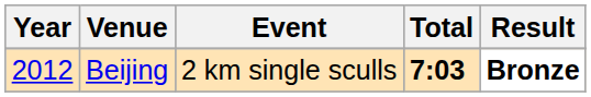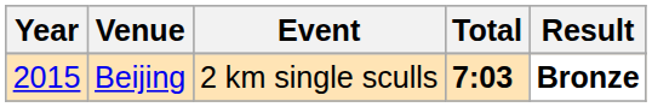Beijing | Year: 2012 -> 2015
